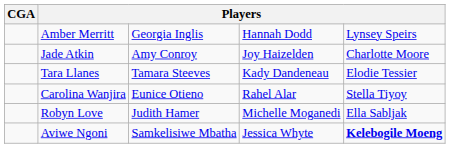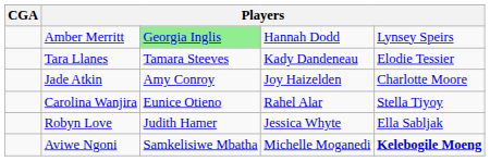Amber Merritt | column 3: no background -> lightgreen background
rows swapped: Tara Llanes <-> Jade Atkin
Robyn Love | column 4: Michelle Moganedi -> Jessica Whyte
Aviwe Ngoni | column 4: Jessica Whyte -> Michelle Moganedi
